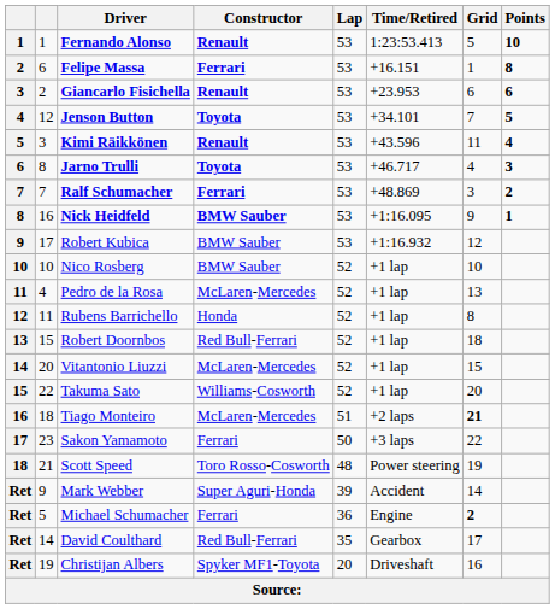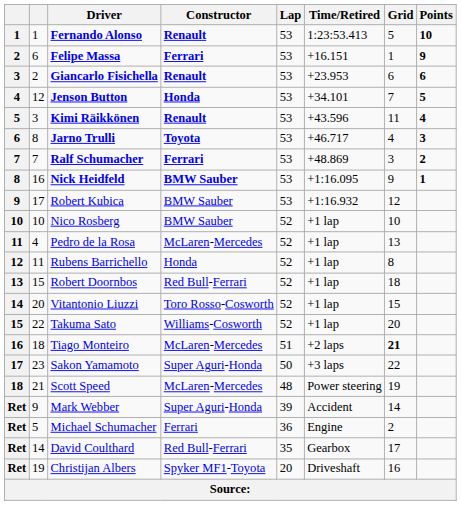Felipe Massa | Points: 8 -> 9
Jenson Button | Constructor: Toyota -> Honda
Vitantonio Liuzzi | Constructor: McLaren-Mercedes -> Toro Rosso-Cosworth
Sakon Yamamoto | Constructor: Ferrari -> Super Aguri-Honda
Scott Speed | Constructor: Toro Rosso-Cosworth -> McLaren-Mercedes
Michael Schumacher | Grid: bold -> normal
